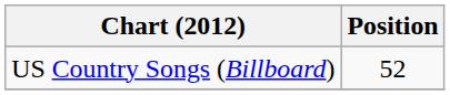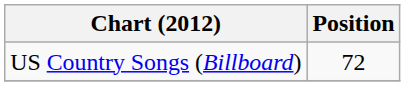US Country Songs (Billboard) | Position: 52 -> 72
